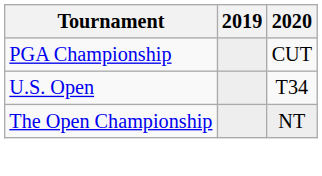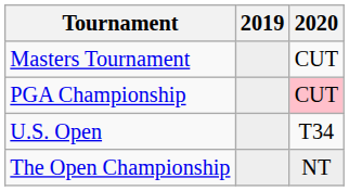+ row: Masters Tournament | CUT
PGA Championship | 2020: no background -> pink background
